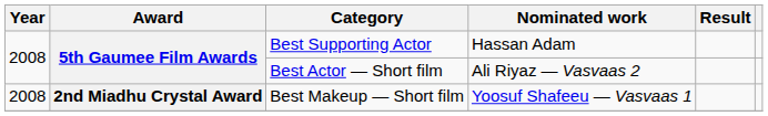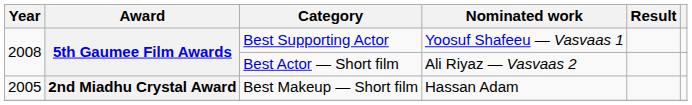Best Supporting Actor | Nominated work: Hassan Adam -> Yoosuf Shafeeu — Vasvaas 1
Best Makeup — Short film | Year: 2008 -> 2005
Best Makeup — Short film | Nominated work: Yoosuf Shafeeu — Vasvaas 1 -> Hassan Adam
